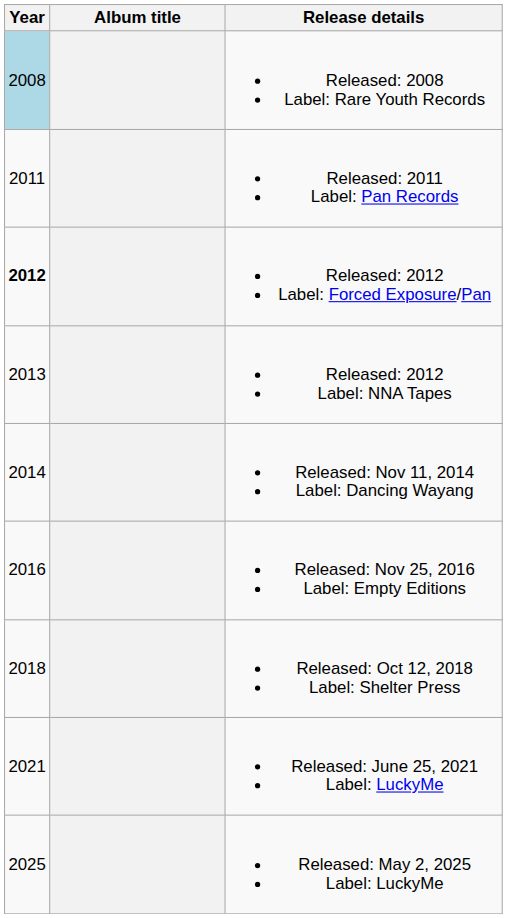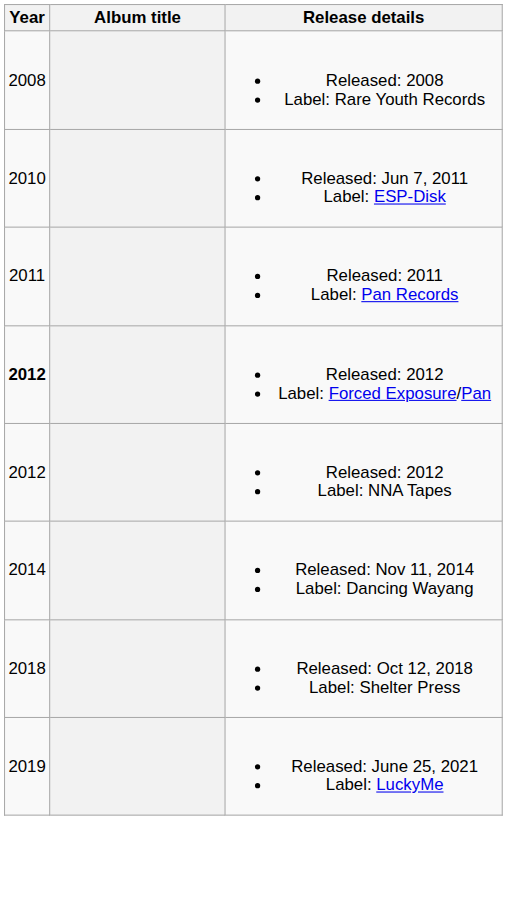Released: 2008 Label: Rare Youth Records | Year: lightblue background -> no background
+ row: 2010 | Released: Jun 7, 2011 Label: ESP-Disk
Released: 2012 Label: NNA Tapes | Year: 2013 -> 2012
- row: 2016 | Released: Nov 25, 2016 Label: Empty Editions
Released: June 25, 2021 Label: LuckyMe | Year: 2021 -> 2019
- row: 2025 | Released: May 2, 2025 Label: LuckyMe
